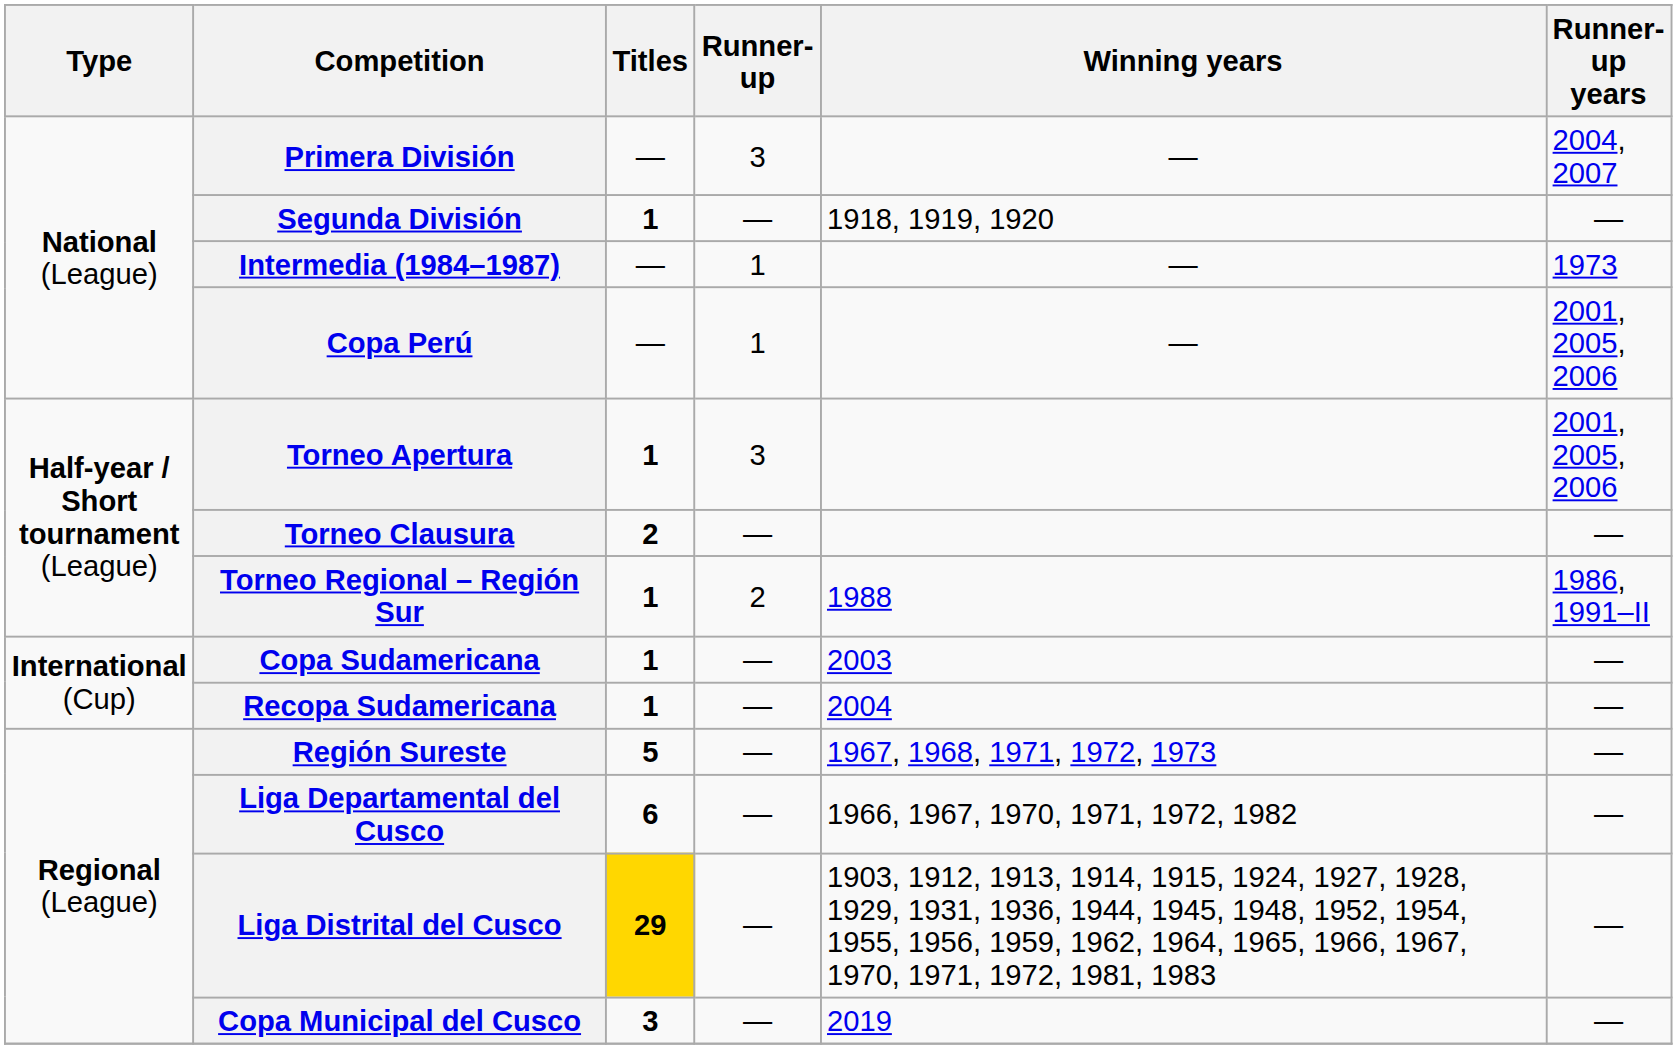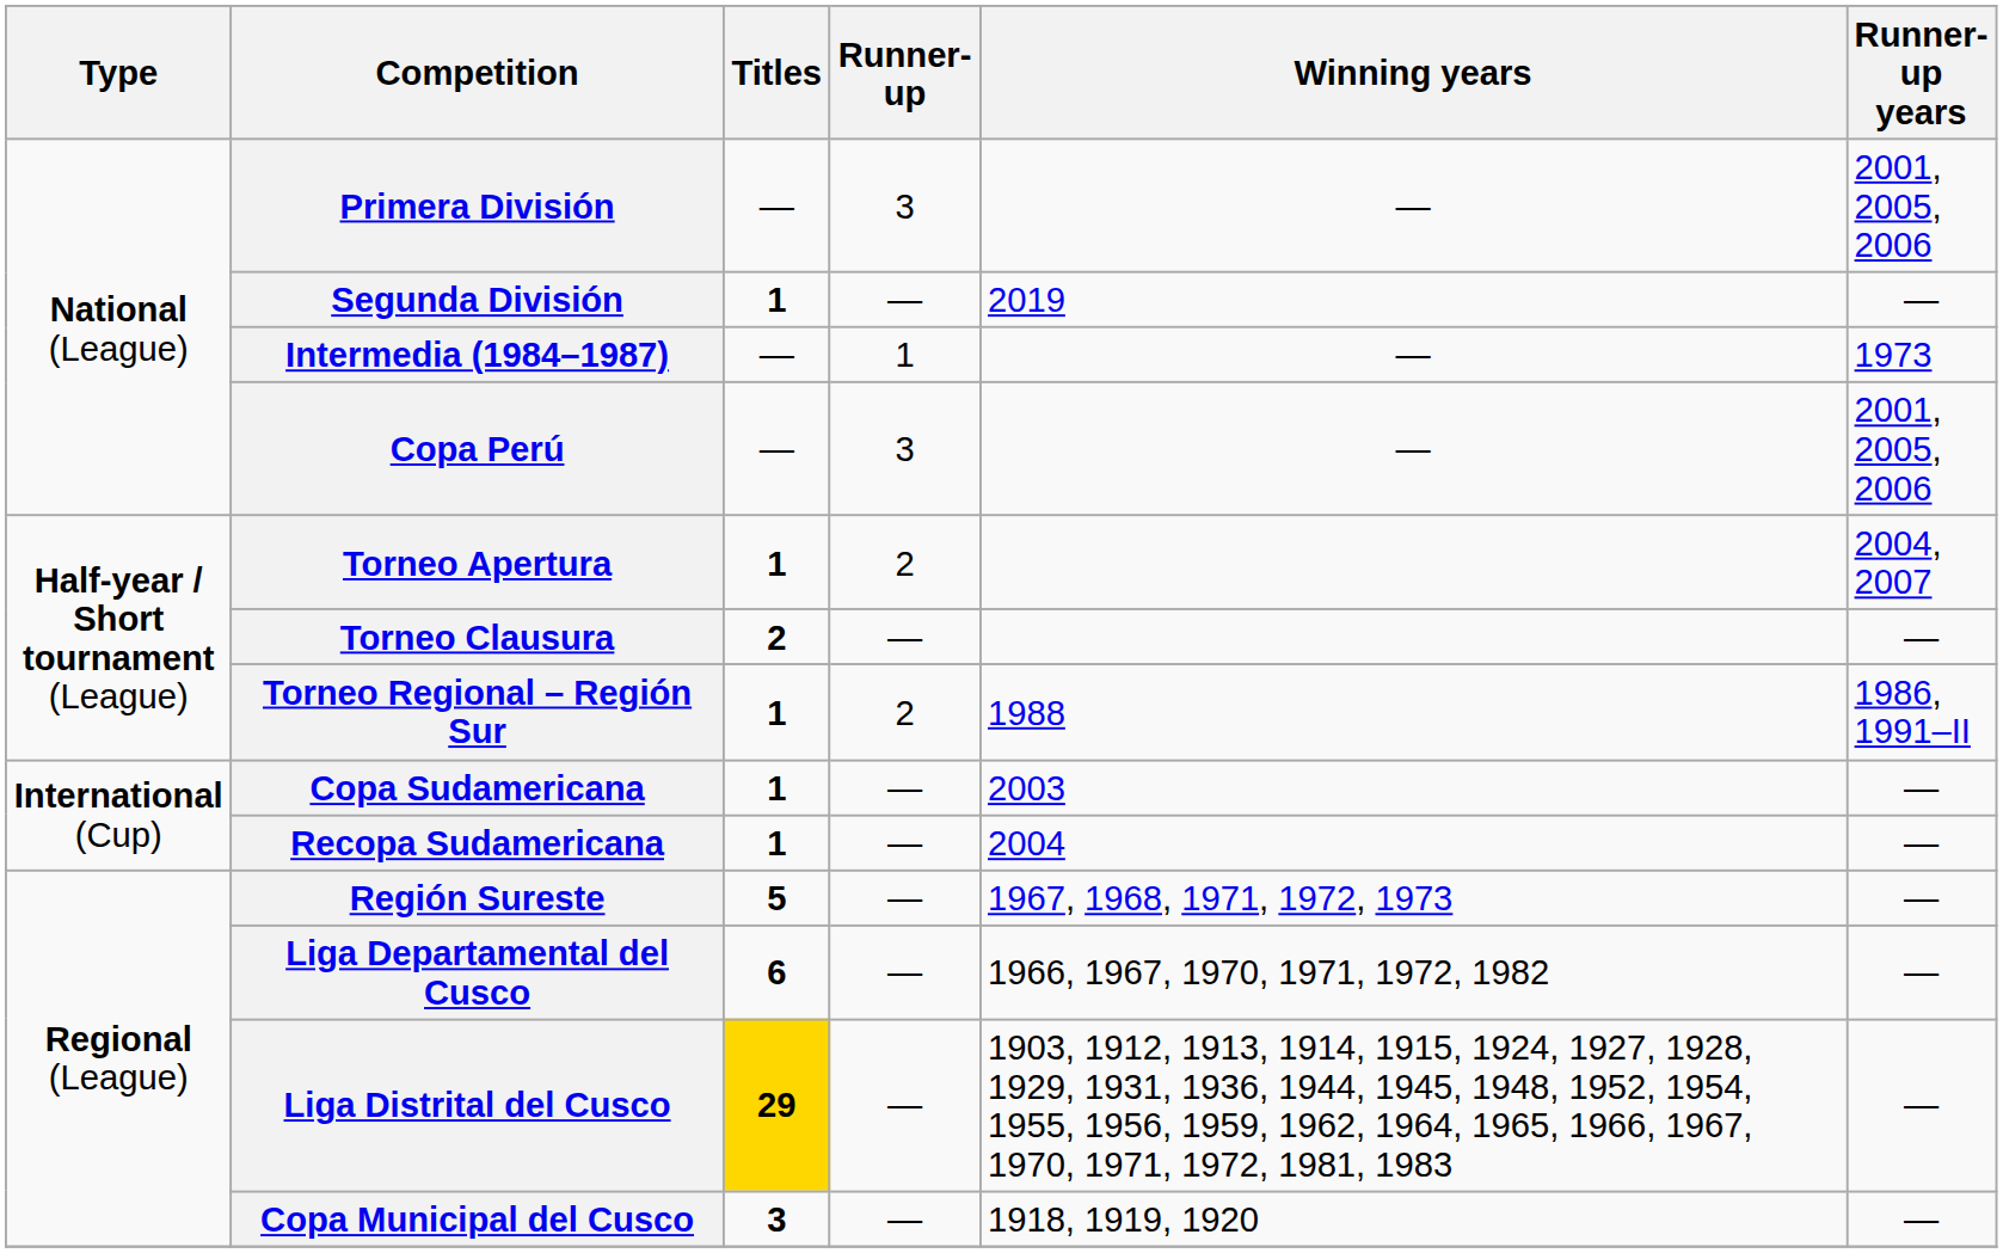Primera División | Runner-up years: 2004, 2007 -> 2001, 2005, 2006
Segunda División | Winning years: 1918, 1919, 1920 -> 2019
Copa Perú | Runner-up: 1 -> 3
Torneo Apertura | Runner-up: 3 -> 2
Torneo Apertura | Runner-up years: 2001, 2005, 2006 -> 2004, 2007
Copa Municipal del Cusco | Winning years: 2019 -> 1918, 1919, 1920
